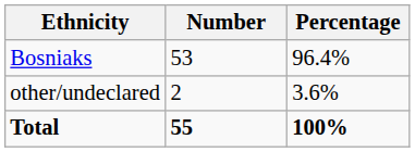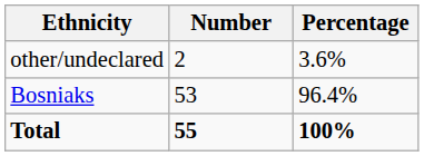rows swapped: Bosniaks <-> other/undeclared
